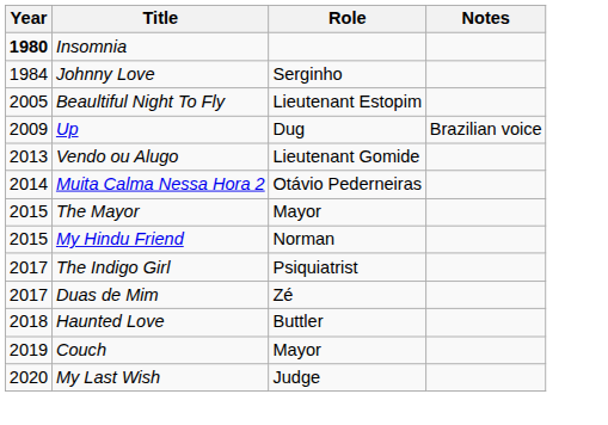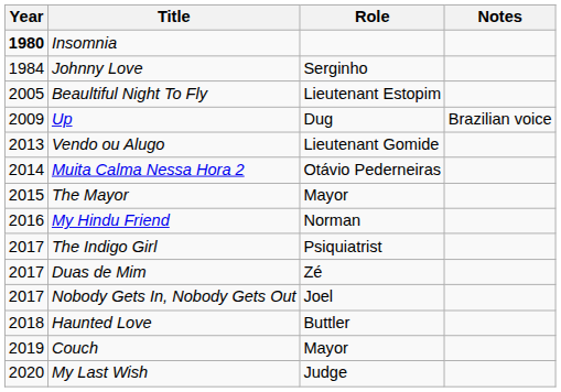My Hindu Friend | Year: 2015 -> 2016
+ row: 2017 | Nobody Gets In, Nobody Gets Out | Joel
